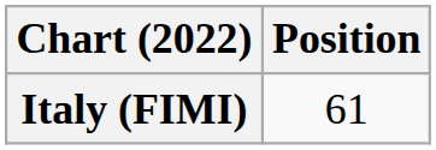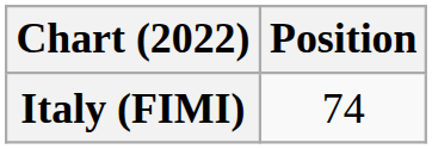Italy (FIMI) | Position: 61 -> 74
